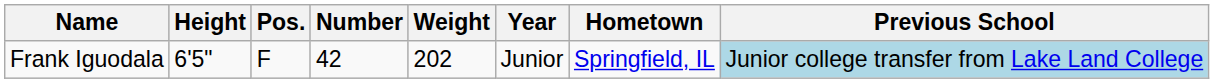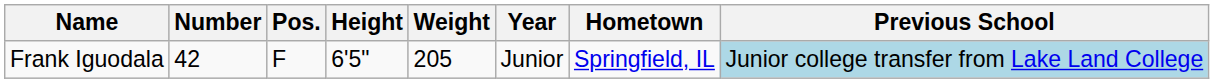columns swapped: Number <-> Height
Frank Iguodala | Weight: 202 -> 205
